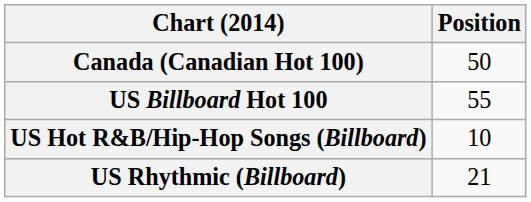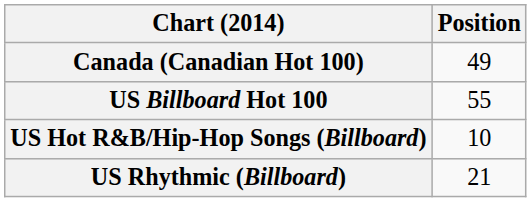Canada (Canadian Hot 100) | Position: 50 -> 49
